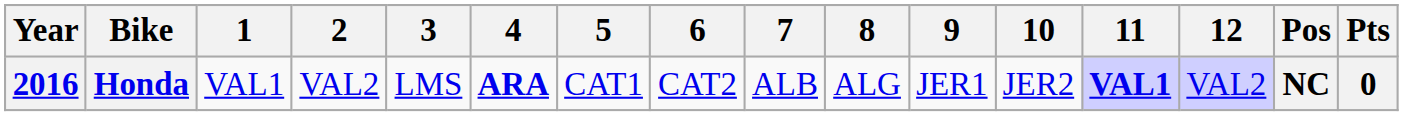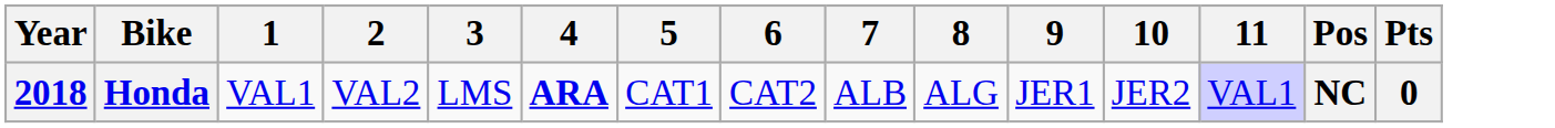- column: 12 | VAL2
Honda | Year: 2016 -> 2018
Honda | 11: bold -> normal
